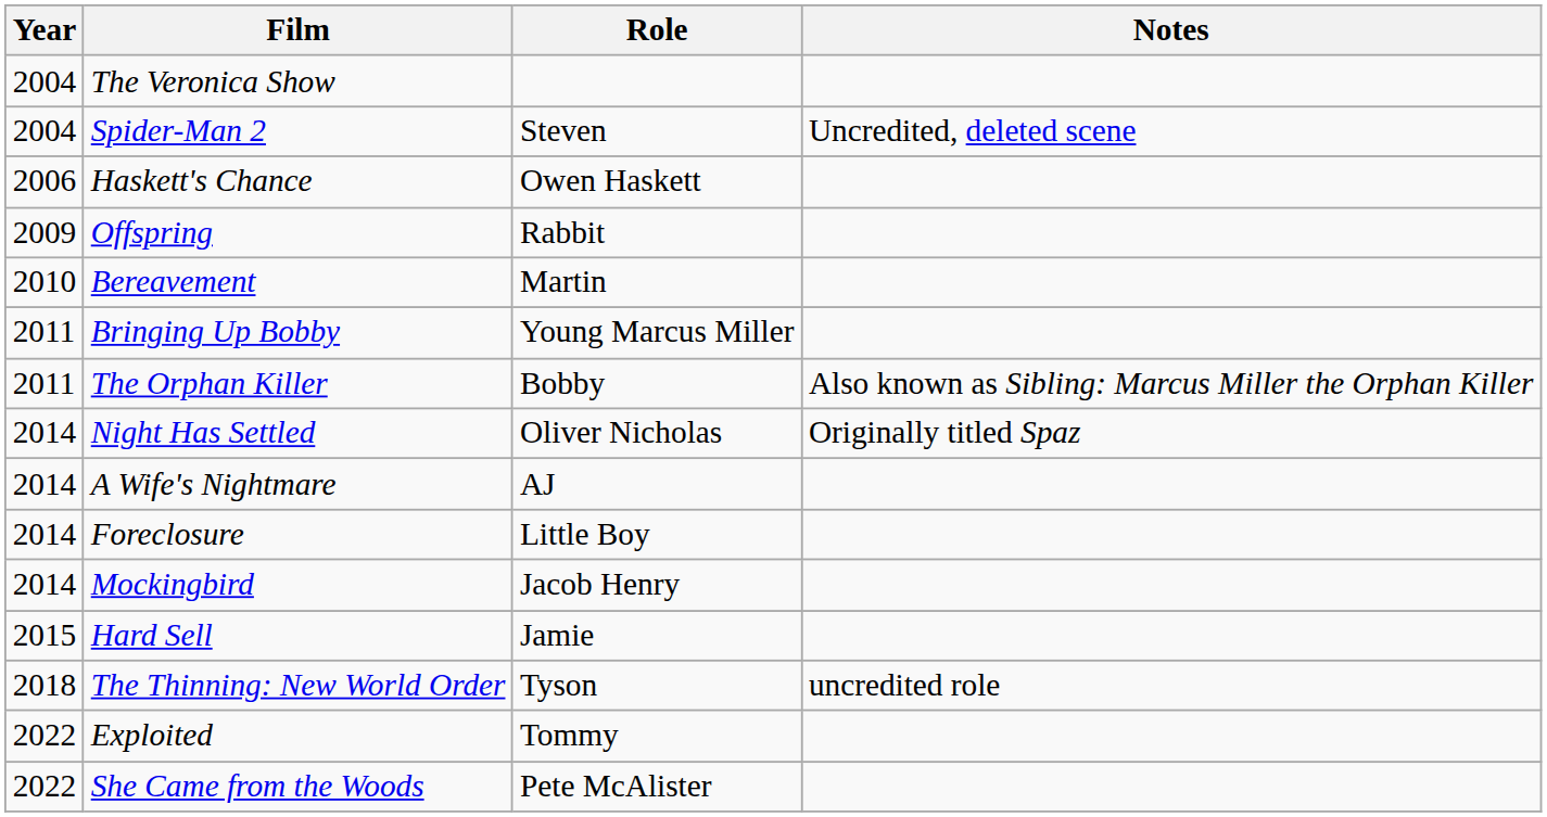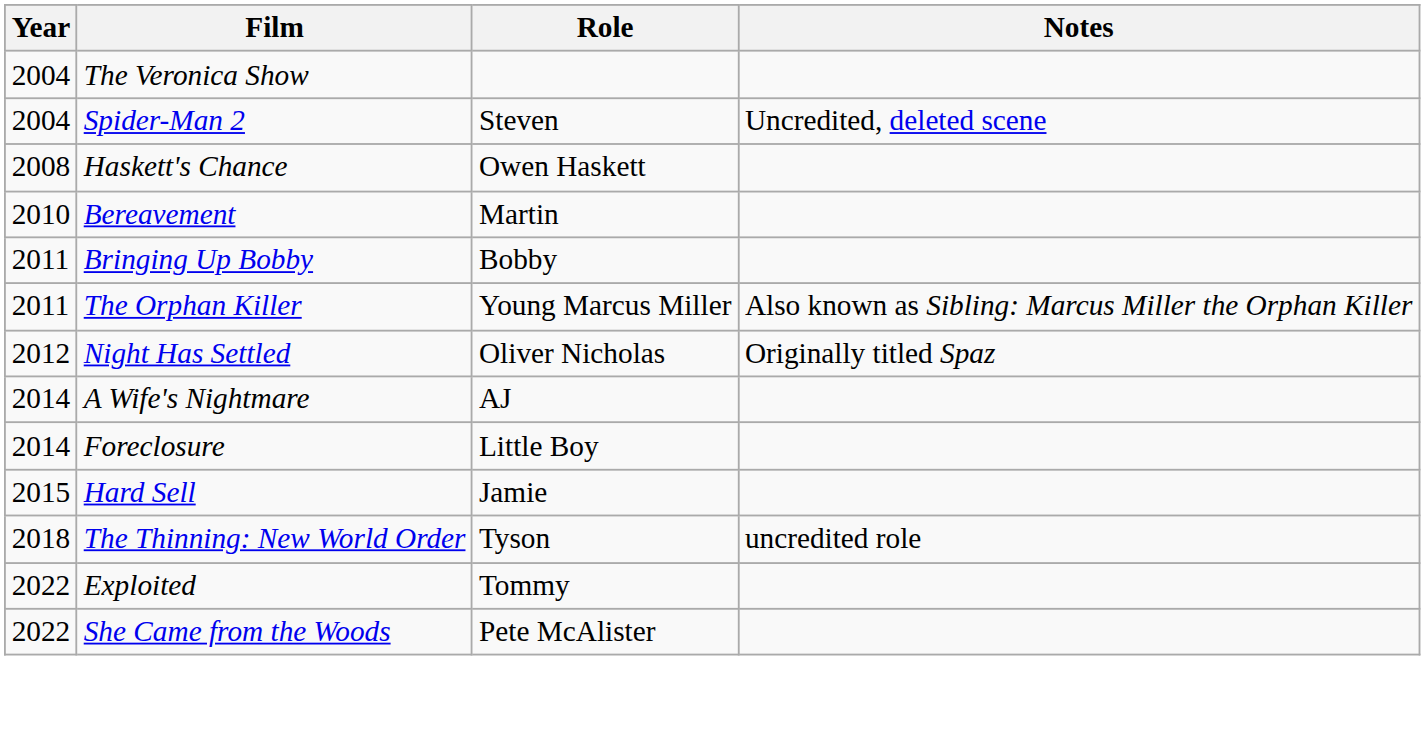Haskett's Chance | Year: 2006 -> 2008
- row: 2009 | Offspring | Rabbit
Bringing Up Bobby | Role: Young Marcus Miller -> Bobby
The Orphan Killer | Role: Bobby -> Young Marcus Miller
Night Has Settled | Year: 2014 -> 2012
- row: 2014 | Mockingbird | Jacob Henry
